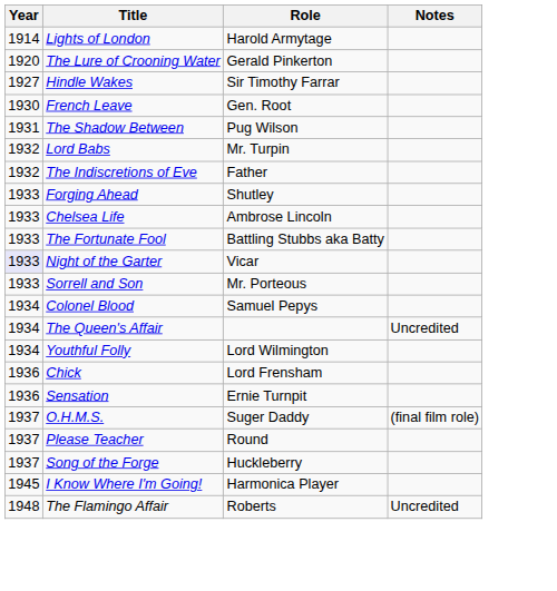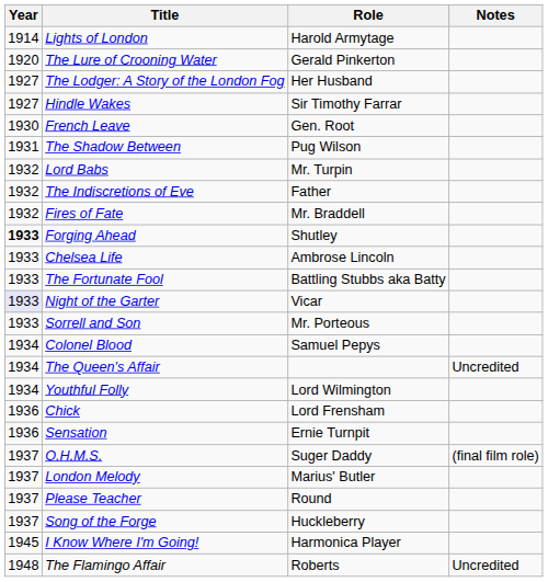+ row: 1927 | The Lodger: A Story of the London Fog | Her Husband
+ row: 1932 | Fires of Fate | Mr. Braddell
Forging Ahead | Year: normal -> bold
+ row: 1937 | London Melody | Marius' Butler
